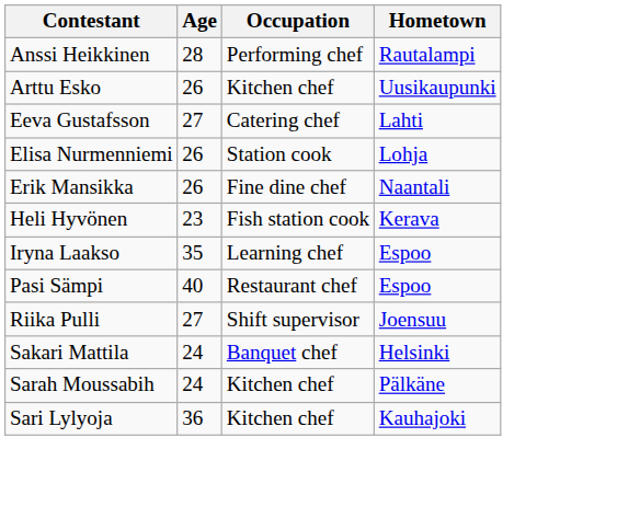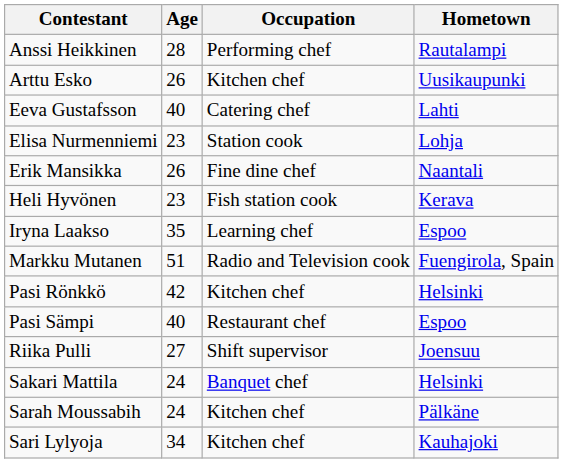Eeva Gustafsson | Age: 27 -> 40
Elisa Nurmenniemi | Age: 26 -> 23
+ row: Markku Mutanen | 51 | Radio and Television cook | Fuengirola, Spain
+ row: Pasi Rönkkö | 42 | Kitchen chef | Helsinki
Sari Lylyoja | Age: 36 -> 34
